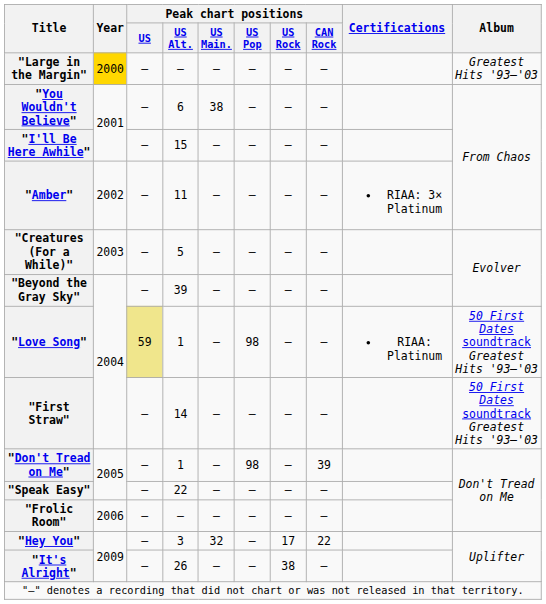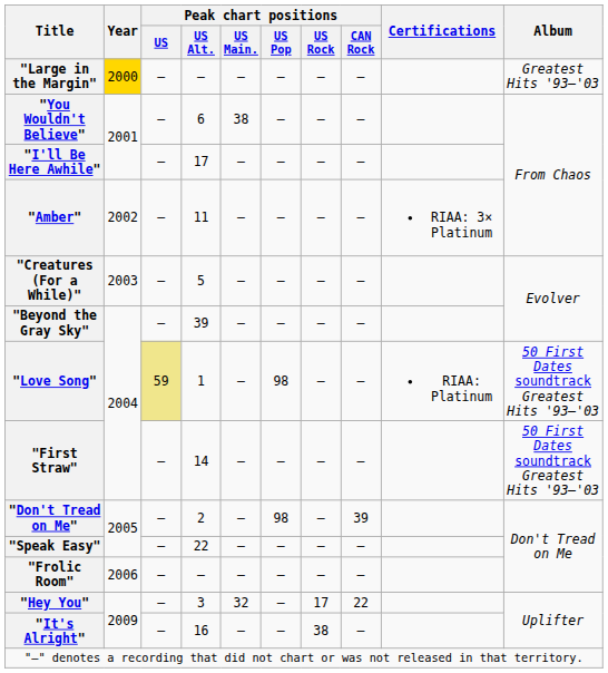"I'll Be Here Awhile" | Peak chart positions / US Alt.: 15 -> 17
"Don't Tread on Me" | Peak chart positions / US Alt.: 1 -> 2
"It's Alright" | Peak chart positions / US Alt.: 26 -> 16
